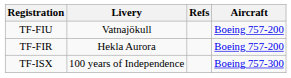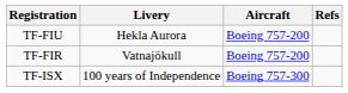columns swapped: Aircraft <-> Refs
TF-FIU | Livery: Vatnajökull -> Hekla Aurora
TF-FIR | Livery: Hekla Aurora -> Vatnajökull
